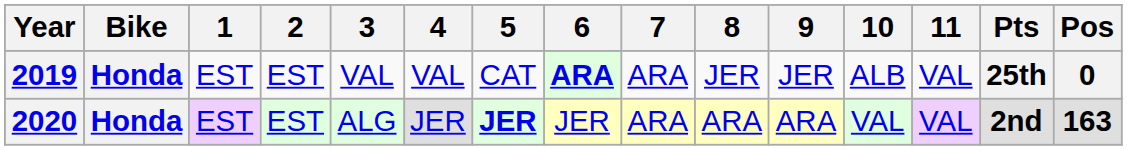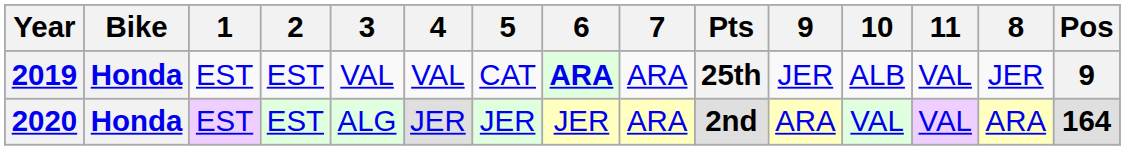columns swapped: 8 <-> Pts
2019 | Pos: 0 -> 9
2020 | 5: bold -> normal
2020 | Pos: 163 -> 164
